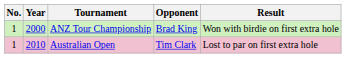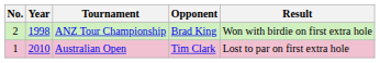ANZ Tour Championship | No.: 1 -> 2
ANZ Tour Championship | Year: 2000 -> 1998
